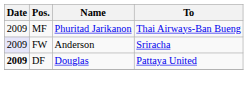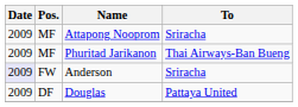+ row: 2009 | MF | Attapong Nooprom | Sriracha
Douglas | Date: bold -> normal
